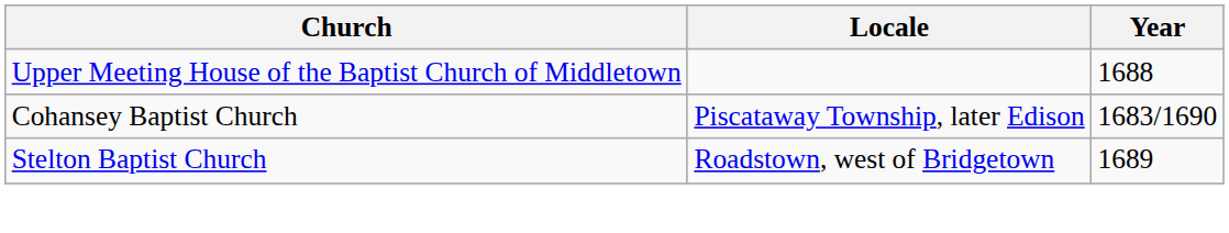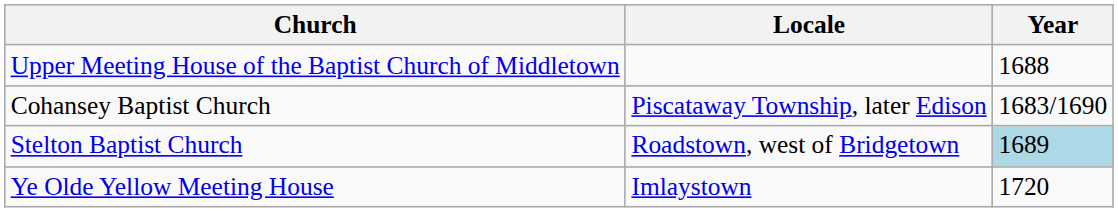Stelton Baptist Church | Year: no background -> lightblue background
+ row: Ye Olde Yellow Meeting House | Imlaystown | 1720
